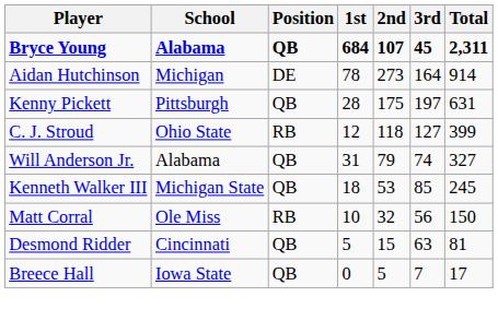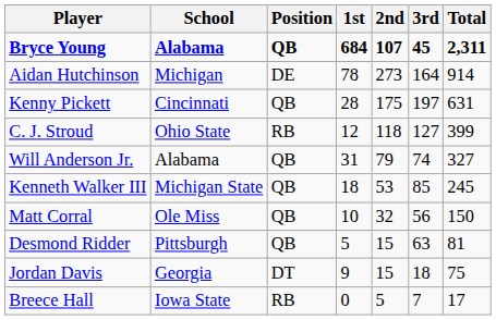Kenny Pickett | School: Pittsburgh -> Cincinnati
Matt Corral | Position: RB -> QB
Desmond Ridder | School: Cincinnati -> Pittsburgh
+ row: Jordan Davis | Georgia | DT | 9 | 15 | 18 | 75
Breece Hall | Position: QB -> RB
